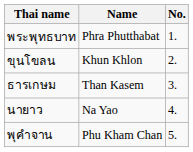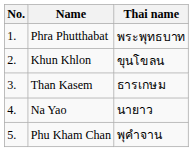columns swapped: No. <-> Thai name
